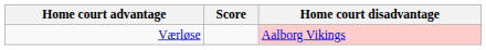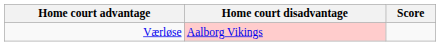columns swapped: Score <-> Home court disadvantage
